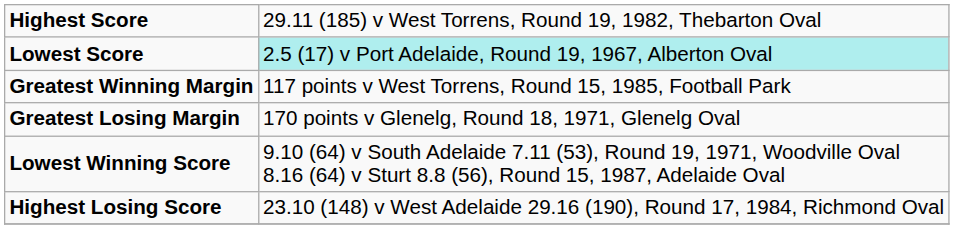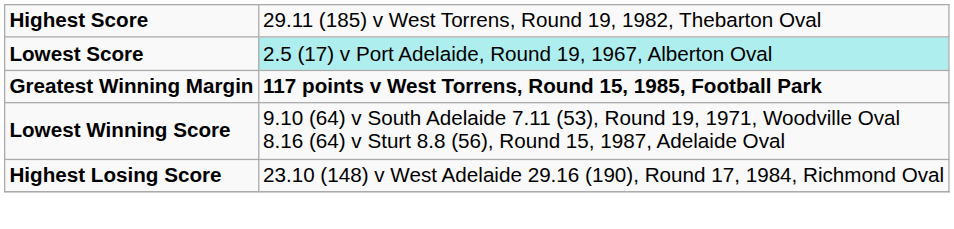Greatest Winning Margin | column 2: normal -> bold
- row: Greatest Losing Margin | 170 points v Glenelg, Round 18, 1971, Glenelg Oval
